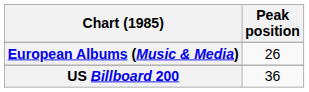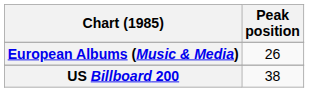US Billboard 200 | Peak position: 36 -> 38
